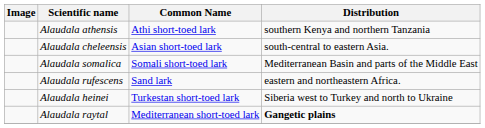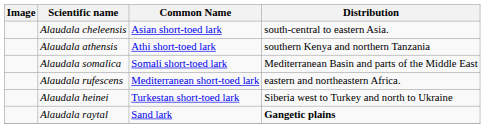rows swapped: Alaudala athensis <-> Alaudala cheleensis
Alaudala rufescens | Common Name: Sand lark -> Mediterranean short-toed lark
Alaudala raytal | Common Name: Mediterranean short-toed lark -> Sand lark
